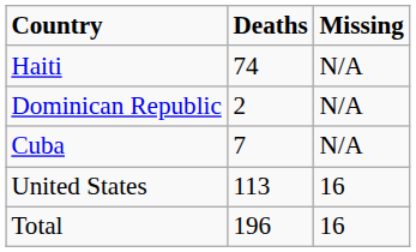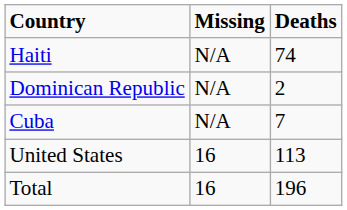columns swapped: Deaths <-> Missing
